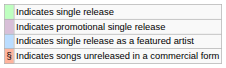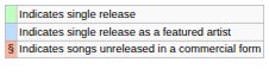- row: Indicates promotional single release
